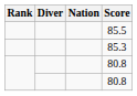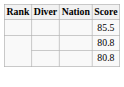- row: 85.3
